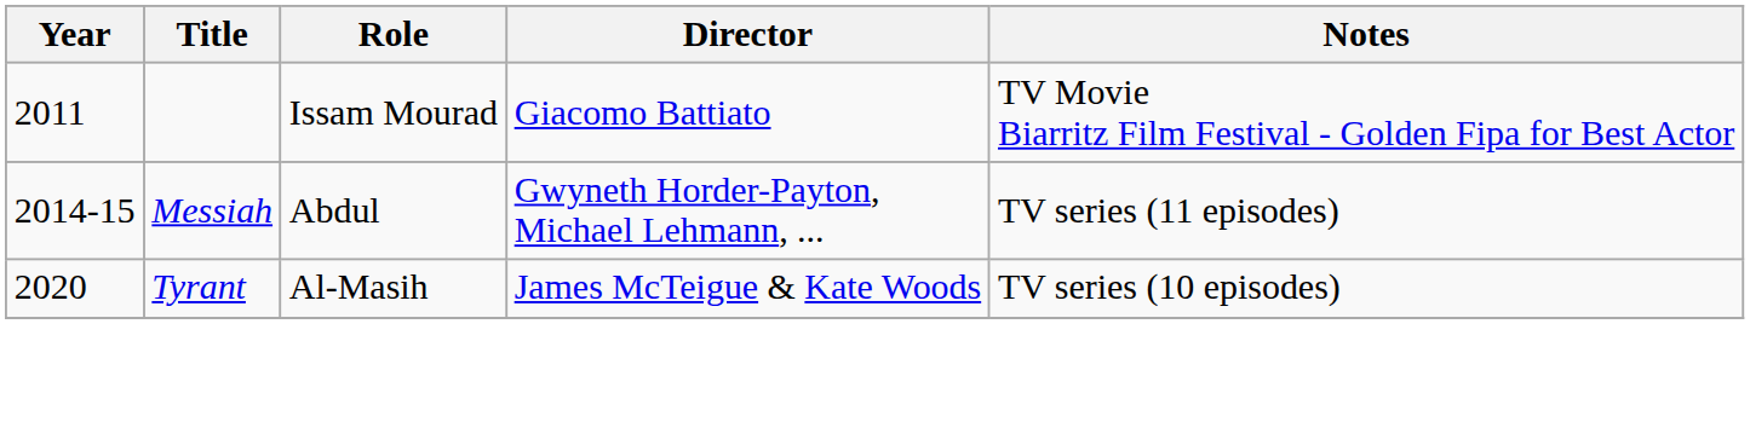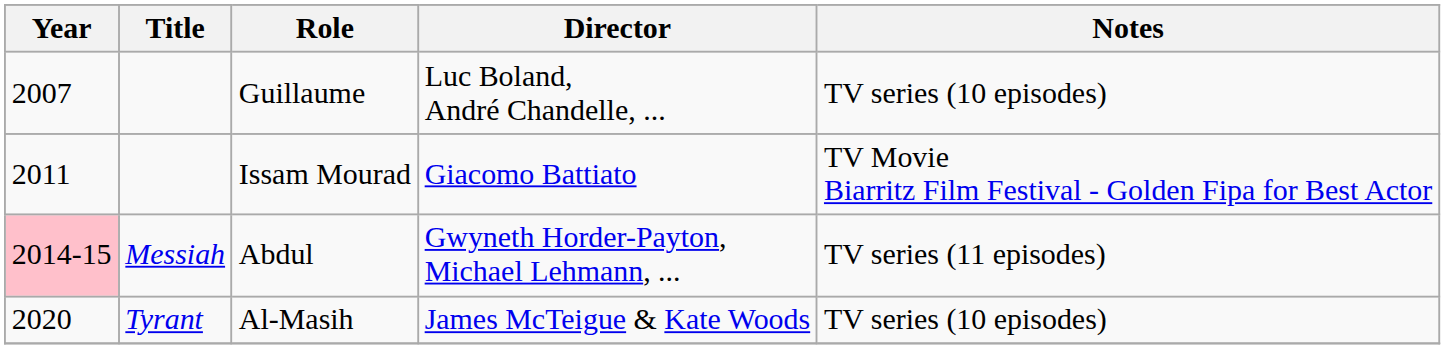+ row: 2007 | Guillaume | Luc Boland, André Chandelle, ... | TV series (10 episodes)
Abdul | Year: no background -> pink background
